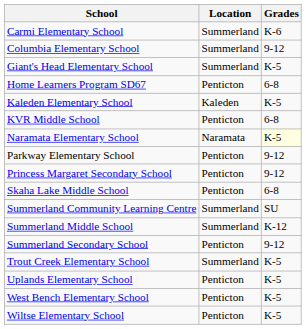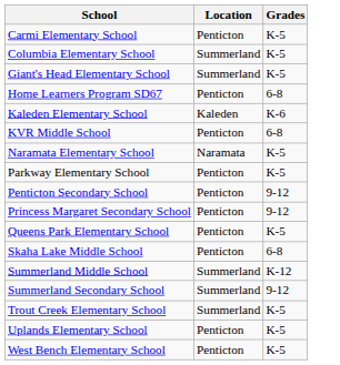Carmi Elementary School | Location: Summerland -> Penticton
Carmi Elementary School | Grades: K-6 -> K-5
Columbia Elementary School | Grades: 9-12 -> K-5
Kaleden Elementary School | Grades: K-5 -> K-6
Naramata Elementary School | Grades: lightyellow background -> no background
Parkway Elementary School | Grades: 9-12 -> K-5
+ row: Penticton Secondary School | Penticton | 9-12
+ row: Queens Park Elementary School | Penticton | K-5
- row: Summerland Community Learning Centre | Summerland | SU
Summerland Secondary School | Location: Penticton -> Summerland
- row: Wiltse Elementary School | Penticton | K-5
